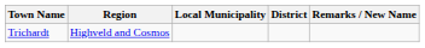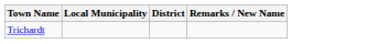- column: Region | Highveld and Cosmos
